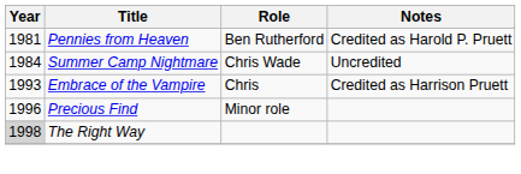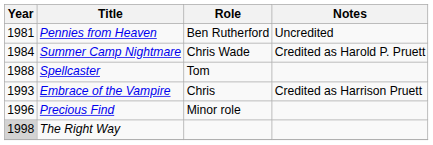Pennies from Heaven | Notes: Credited as Harold P. Pruett -> Uncredited
Summer Camp Nightmare | Notes: Uncredited -> Credited as Harold P. Pruett
+ row: 1988 | Spellcaster | Tom
